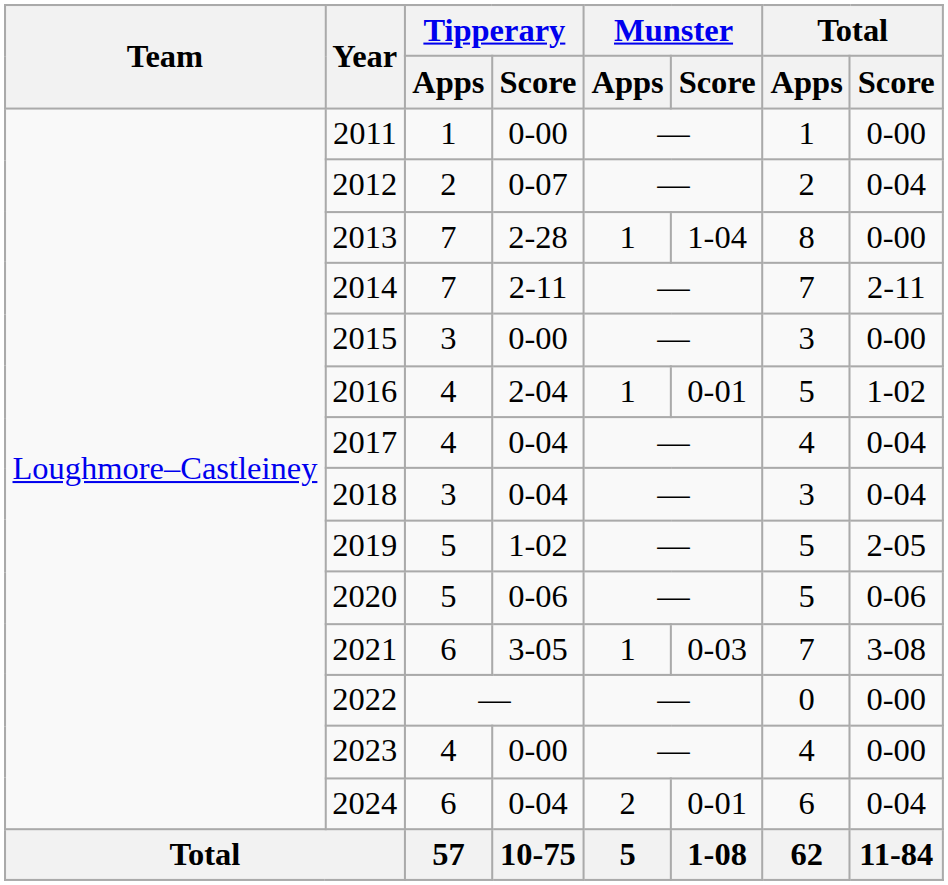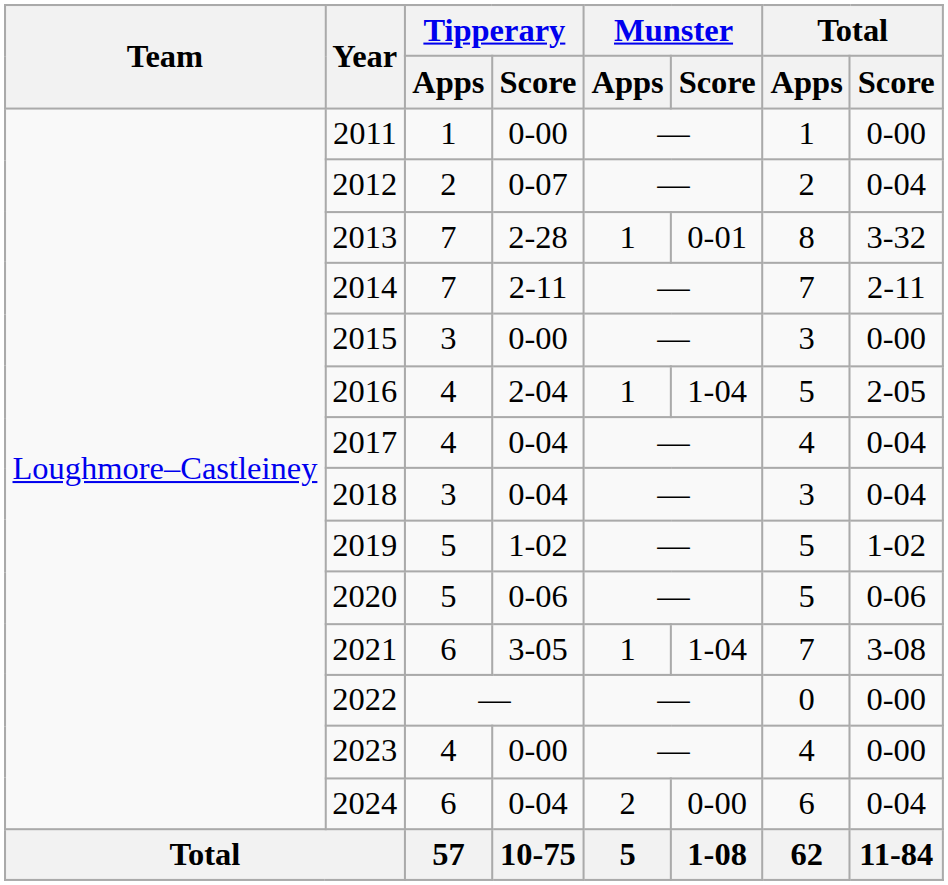2013 | Munster / Score: 1-04 -> 0-01
2013 | Total / Score: 0-00 -> 3-32
2016 | Munster / Score: 0-01 -> 1-04
2016 | Total / Score: 1-02 -> 2-05
2019 | Total / Score: 2-05 -> 1-02
2021 | Munster / Score: 0-03 -> 1-04
2024 | Munster / Score: 0-01 -> 0-00
